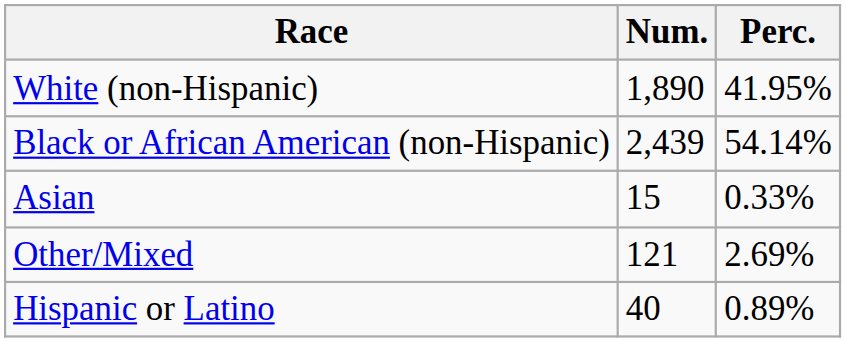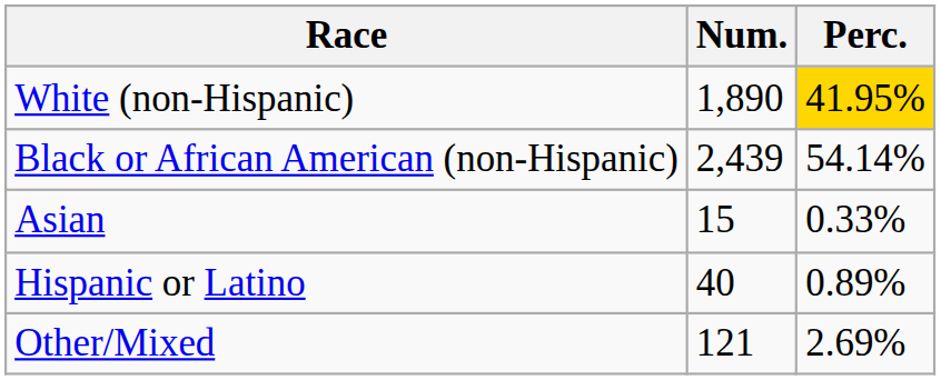White (non-Hispanic) | Perc.: no background -> gold background
rows swapped: Other/Mixed <-> Hispanic or Latino
